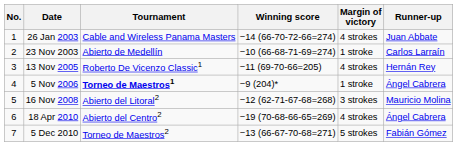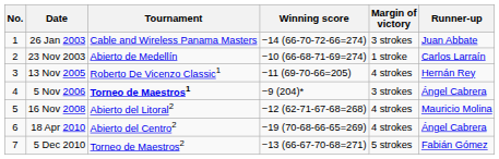26 Jan 2003 | Margin of victory: 4 strokes -> 3 strokes
5 Nov 2006 | Margin of victory: 1 stroke -> 3 strokes
16 Nov 2008 | Margin of victory: 3 strokes -> 4 strokes
